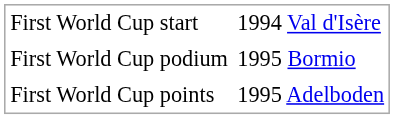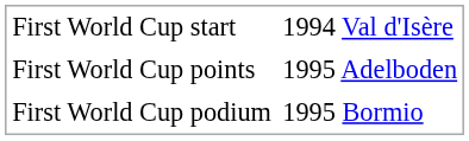rows swapped: First World Cup points <-> First World Cup podium
